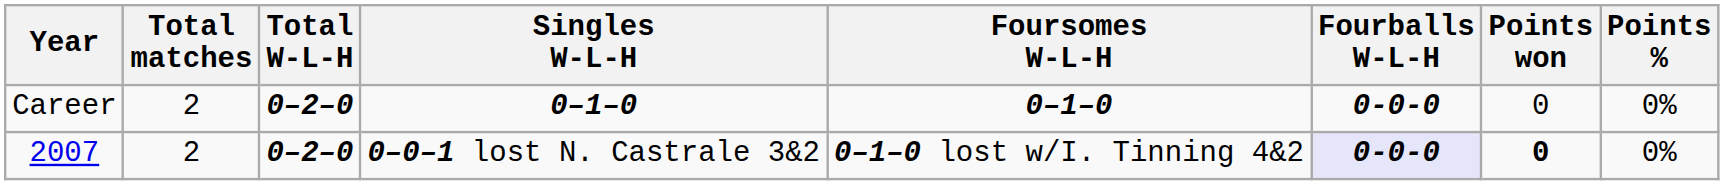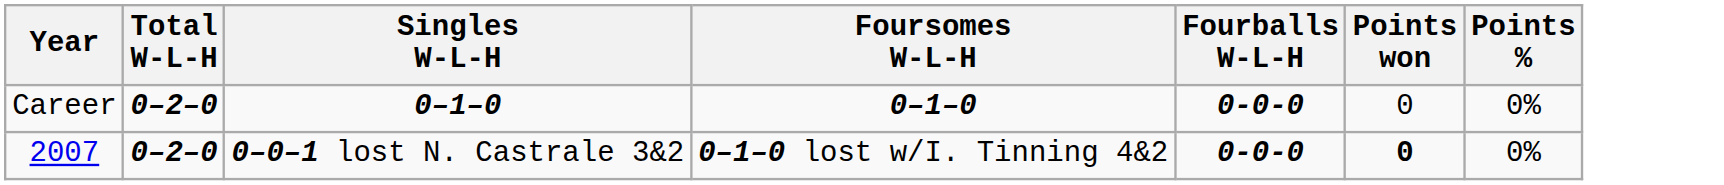- column: Total matches | 2 | 2
2007 | Fourballs W-L-H: lavender background -> no background
